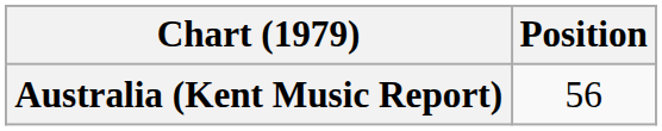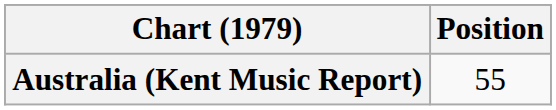Australia (Kent Music Report) | Position: 56 -> 55
